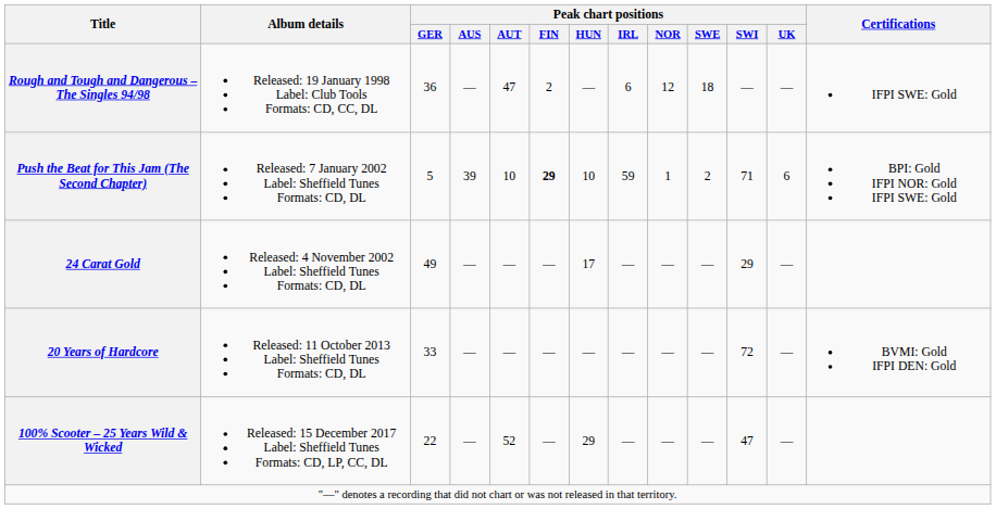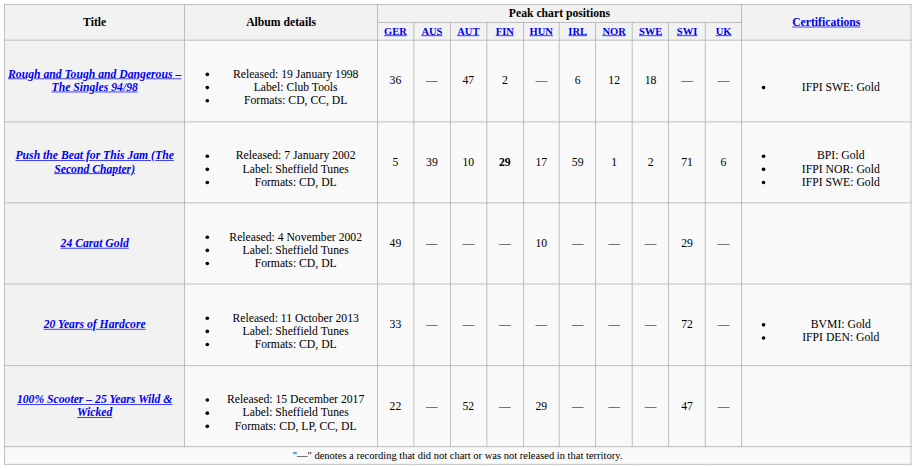Push the Beat for This Jam (The Second Chapter) | Peak chart positions / HUN: 10 -> 17
24 Carat Gold | Peak chart positions / HUN: 17 -> 10
